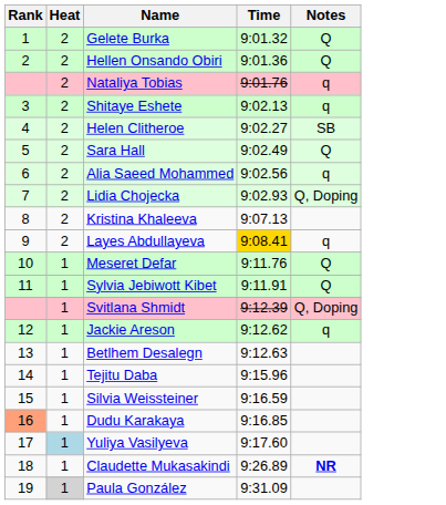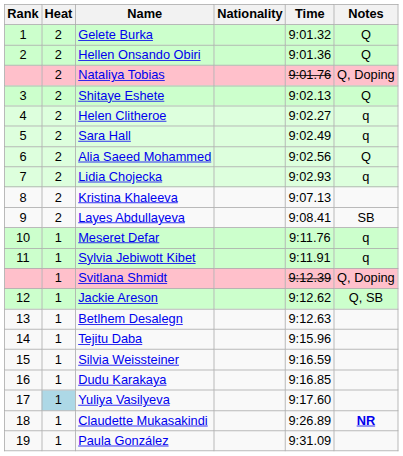+ column: Nationality
Nataliya Tobias | Notes: q -> Q, Doping
Shitaye Eshete | Notes: q -> Q
Helen Clitheroe | Notes: SB -> q
Sara Hall | Notes: Q -> q
Alia Saeed Mohammed | Notes: q -> Q
Lidia Chojecka | Notes: Q, Doping -> q
Layes Abdullayeva | Time: gold background -> no background
Layes Abdullayeva | Notes: q -> SB
Meseret Defar | Notes: Q -> q
Sylvia Jebiwott Kibet | Notes: Q -> q
Jackie Areson | Notes: q -> Q, SB
Dudu Karakaya | Rank: lightsalmon background -> no background
Paula González | Heat: lightgrey background -> no background
